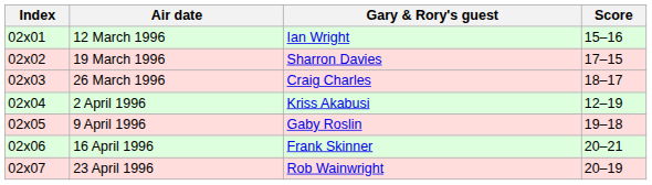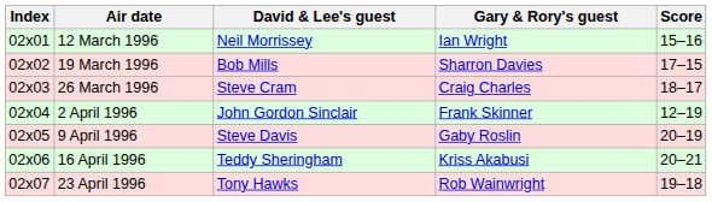+ column: David & Lee's guest | Neil Morrissey | Bob Mills | Steve Cram | John Gordon Sinclair | Steve Davis | Teddy Sheringham | Tony Hawks
2 April 1996 | Gary & Rory's guest: Kriss Akabusi -> Frank Skinner
9 April 1996 | Score: 19–18 -> 20–19
16 April 1996 | Gary & Rory's guest: Frank Skinner -> Kriss Akabusi
23 April 1996 | Score: 20–19 -> 19–18
